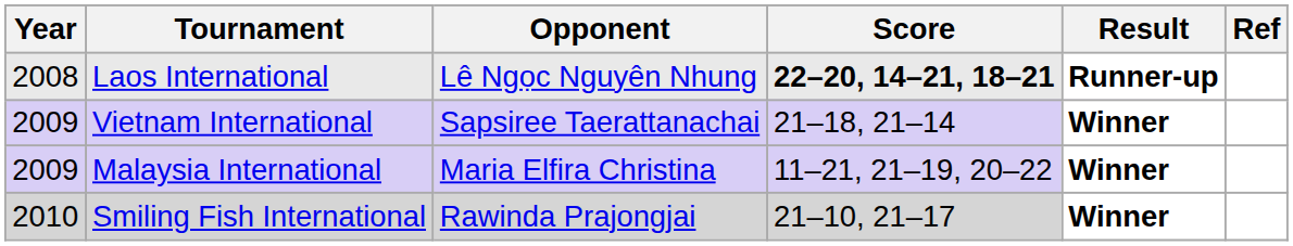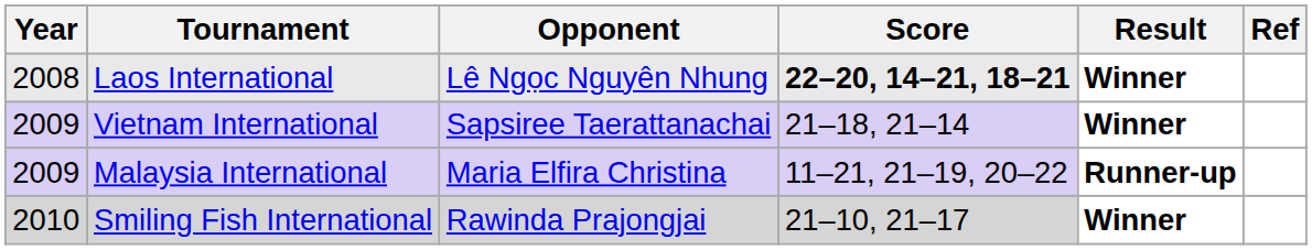Laos International | Result: Runner-up -> Winner
Malaysia International | Result: Winner -> Runner-up
